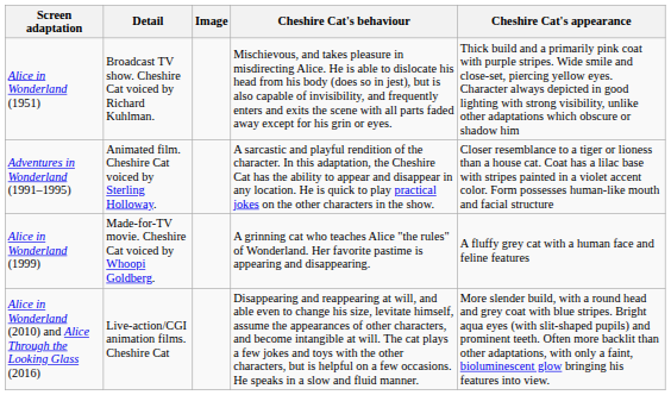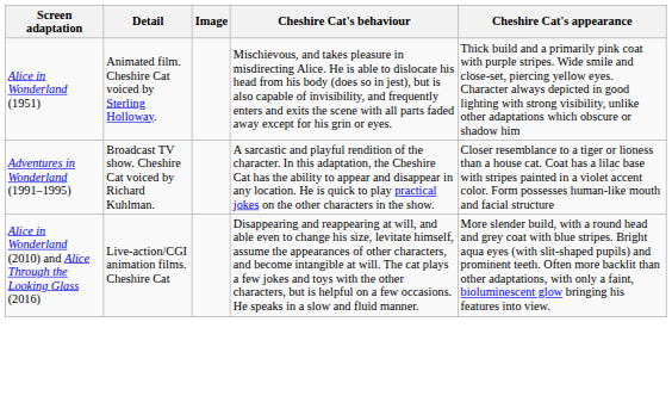Alice in Wonderland (1951) | Detail: Broadcast TV show. Cheshire Cat voiced by Richard Kuhlman. -> Animated film. Cheshire Cat voiced by Sterling Holloway.
Adventures in Wonderland (1991–1995) | Detail: Animated film. Cheshire Cat voiced by Sterling Holloway. -> Broadcast TV show. Cheshire Cat voiced by Richard Kuhlman.
- row: Alice in Wonderland (1999) | Made-for-TV movie. Cheshire Cat voiced by Whoopi Goldberg. | A grinning cat who teaches Alice "the rules" of Wonderland. Her favorite pastime is appearing and disappearing. | A fluffy grey cat with a human face and feline features
